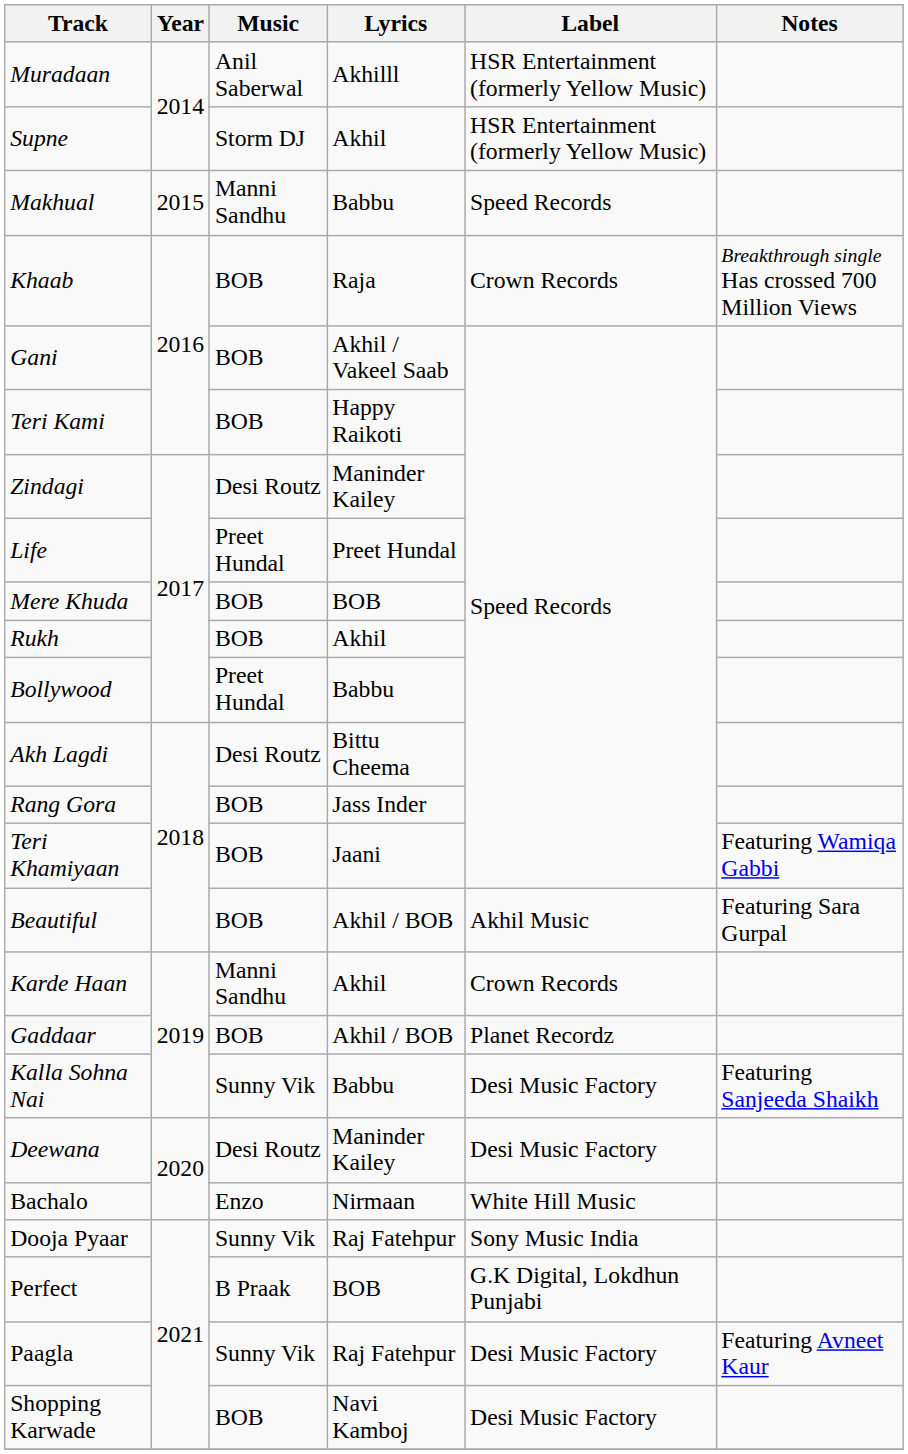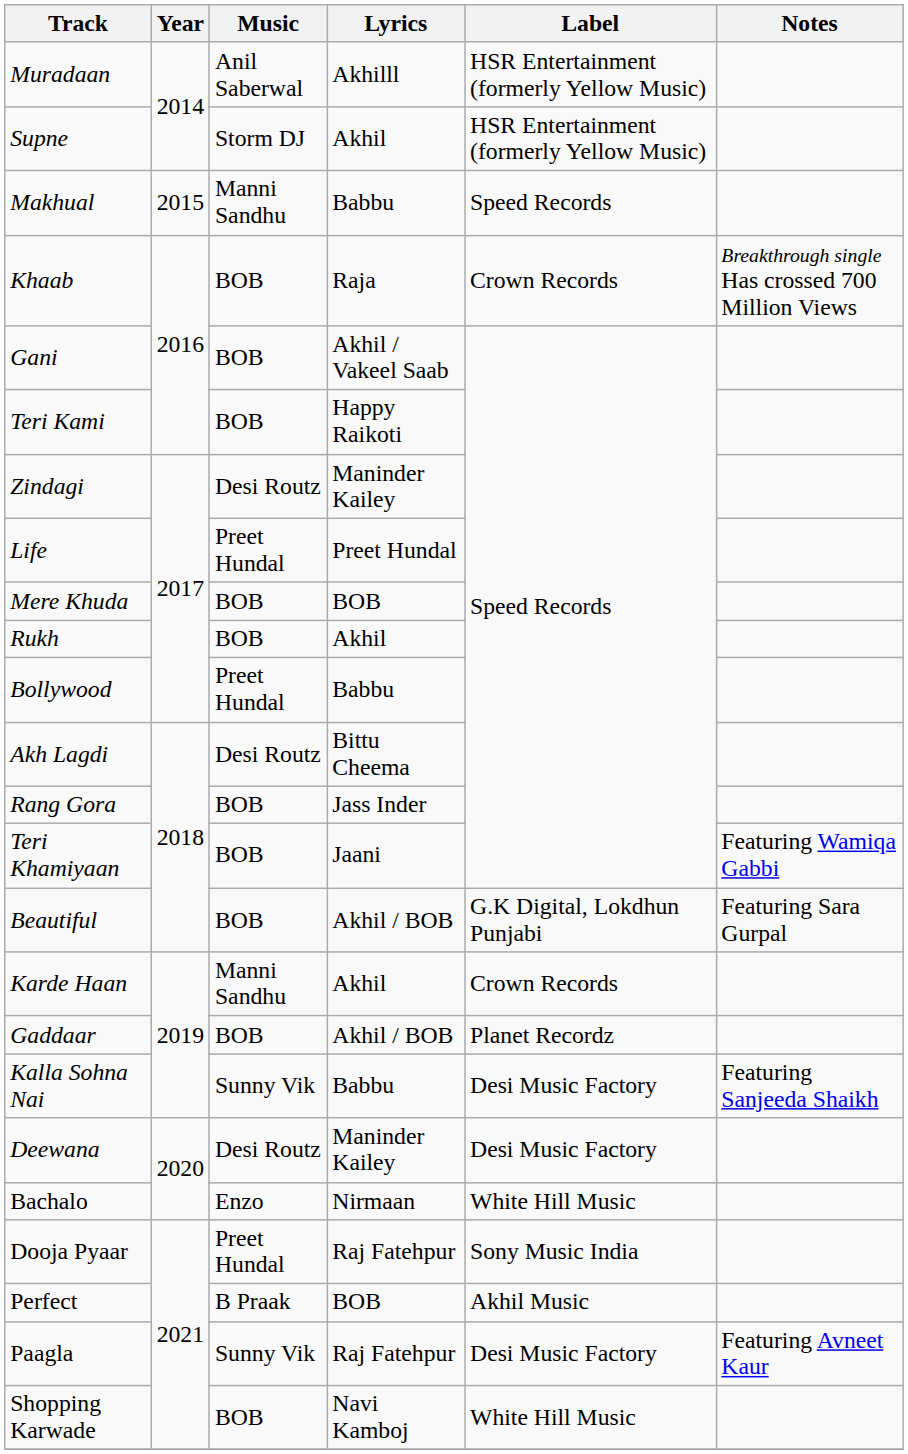Beautiful | Label: Akhil Music -> G.K Digital, Lokdhun Punjabi
Dooja Pyaar | Music: Sunny Vik -> Preet Hundal
Perfect | Label: G.K Digital, Lokdhun Punjabi -> Akhil Music
Shopping Karwade | Label: Desi Music Factory -> White Hill Music
